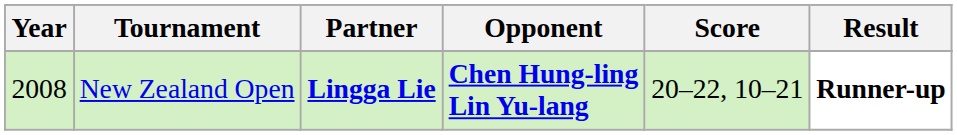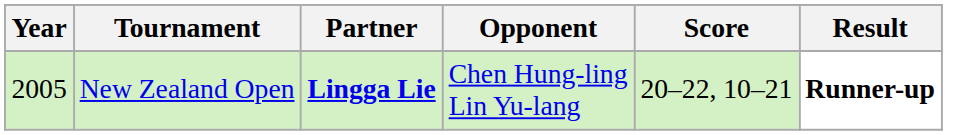New Zealand Open | Year: 2008 -> 2005
New Zealand Open | Opponent: bold -> normal
